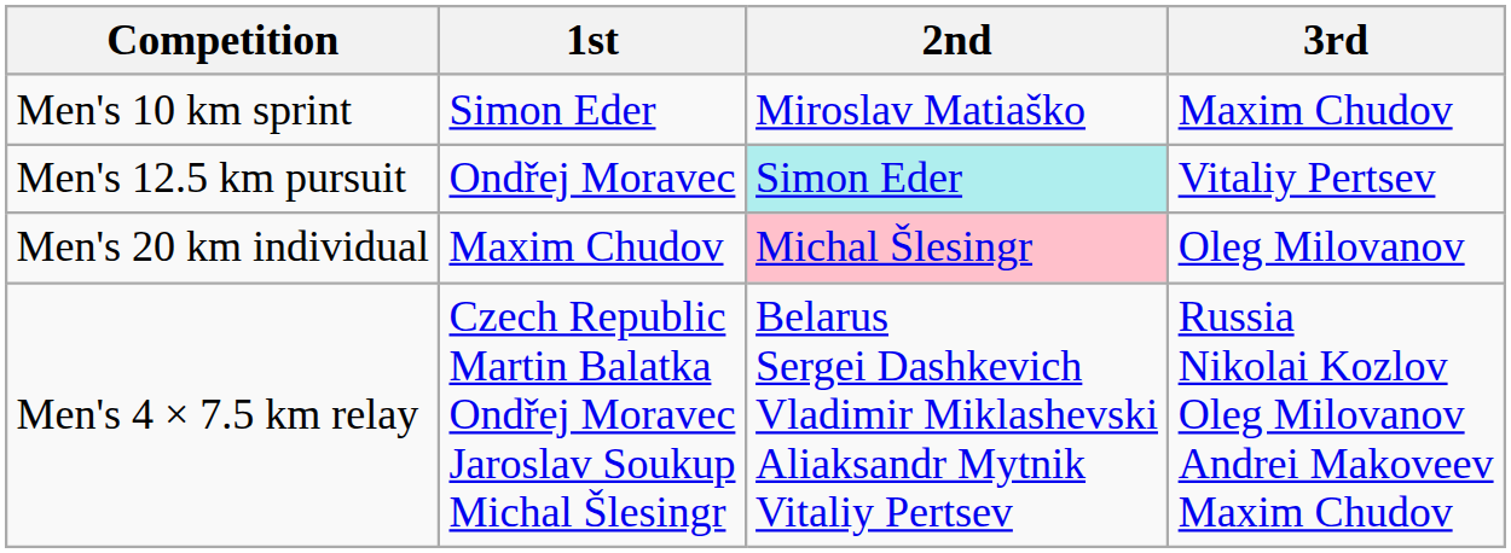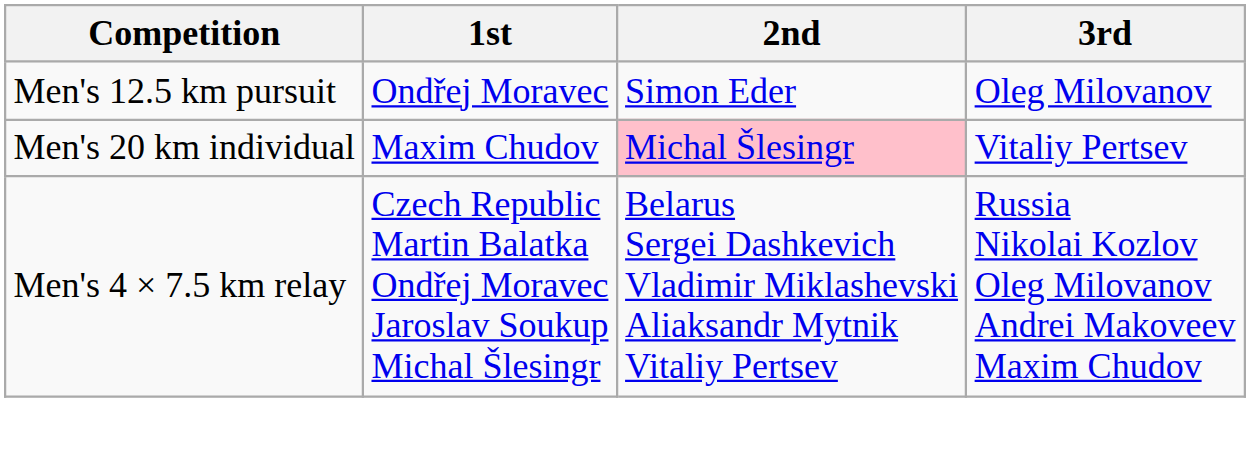- row: Men's 10 km sprint | Simon Eder | Miroslav Matiaško | Maxim Chudov
Men's 12.5 km pursuit | 2nd: paleturquoise background -> no background
Men's 12.5 km pursuit | 3rd: Vitaliy Pertsev -> Oleg Milovanov
Men's 20 km individual | 3rd: Oleg Milovanov -> Vitaliy Pertsev
